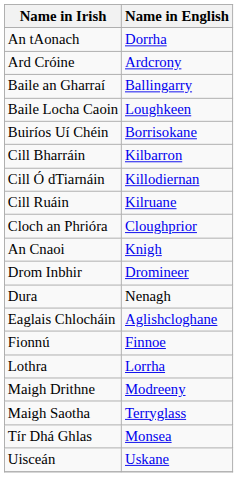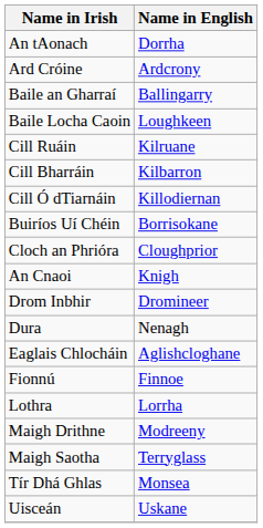rows swapped: Buiríos Uí Chéin <-> Cill Ruáin
